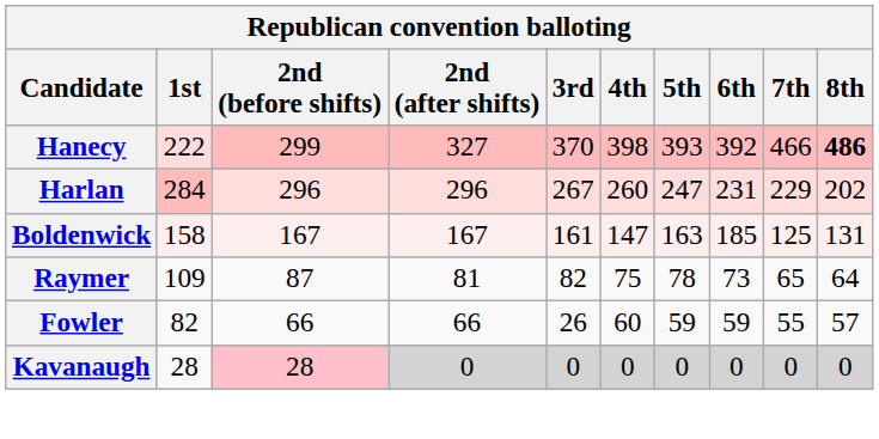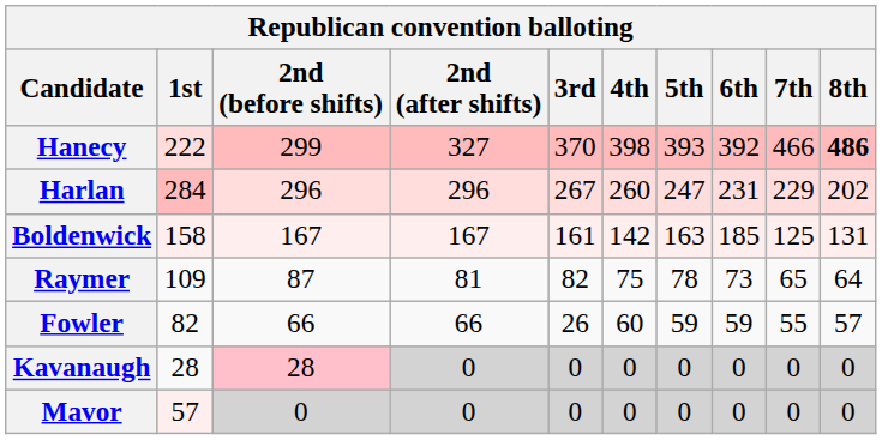Boldenwick | 4th: 147 -> 142
+ row: Mavor | 57 | 0 | 0 | 0 | 0 | 0 | 0 | 0 | 0
